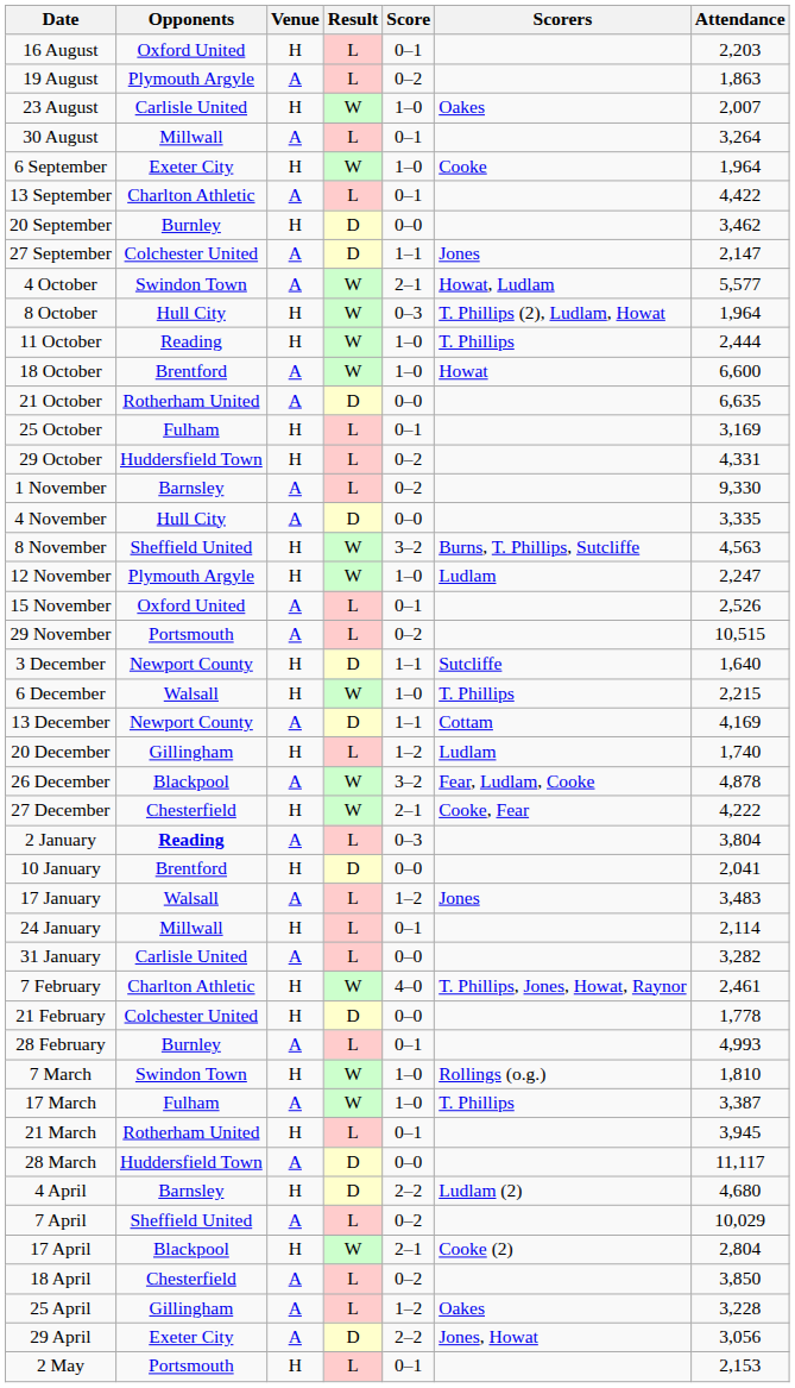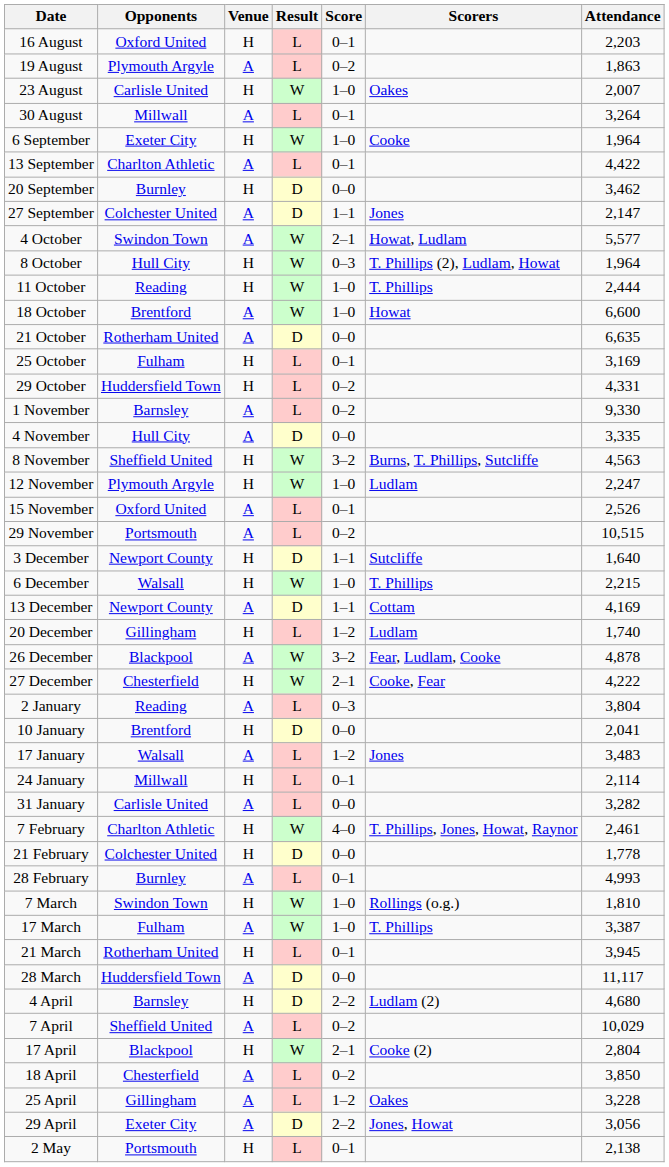2 January | Opponents: bold -> normal
2 May | Attendance: 2,153 -> 2,138
